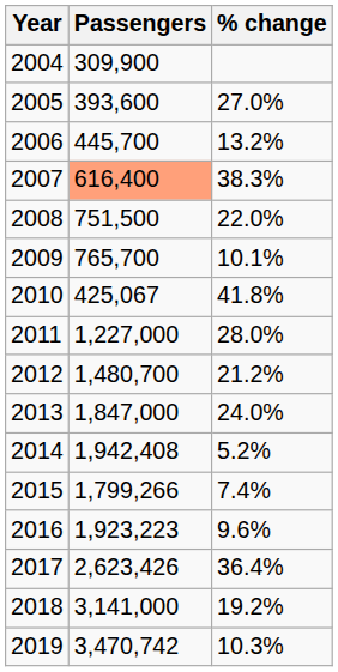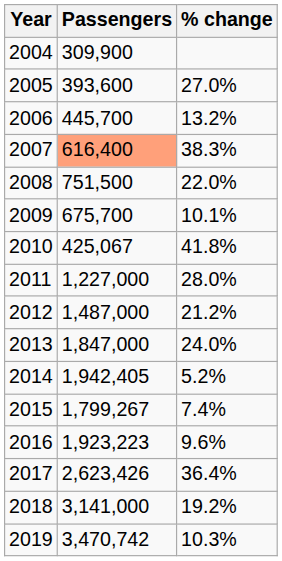2009 | Passengers: 765,700 -> 675,700
2012 | Passengers: 1,480,700 -> 1,487,000
2014 | Passengers: 1,942,408 -> 1,942,405
2015 | Passengers: 1,799,266 -> 1,799,267
